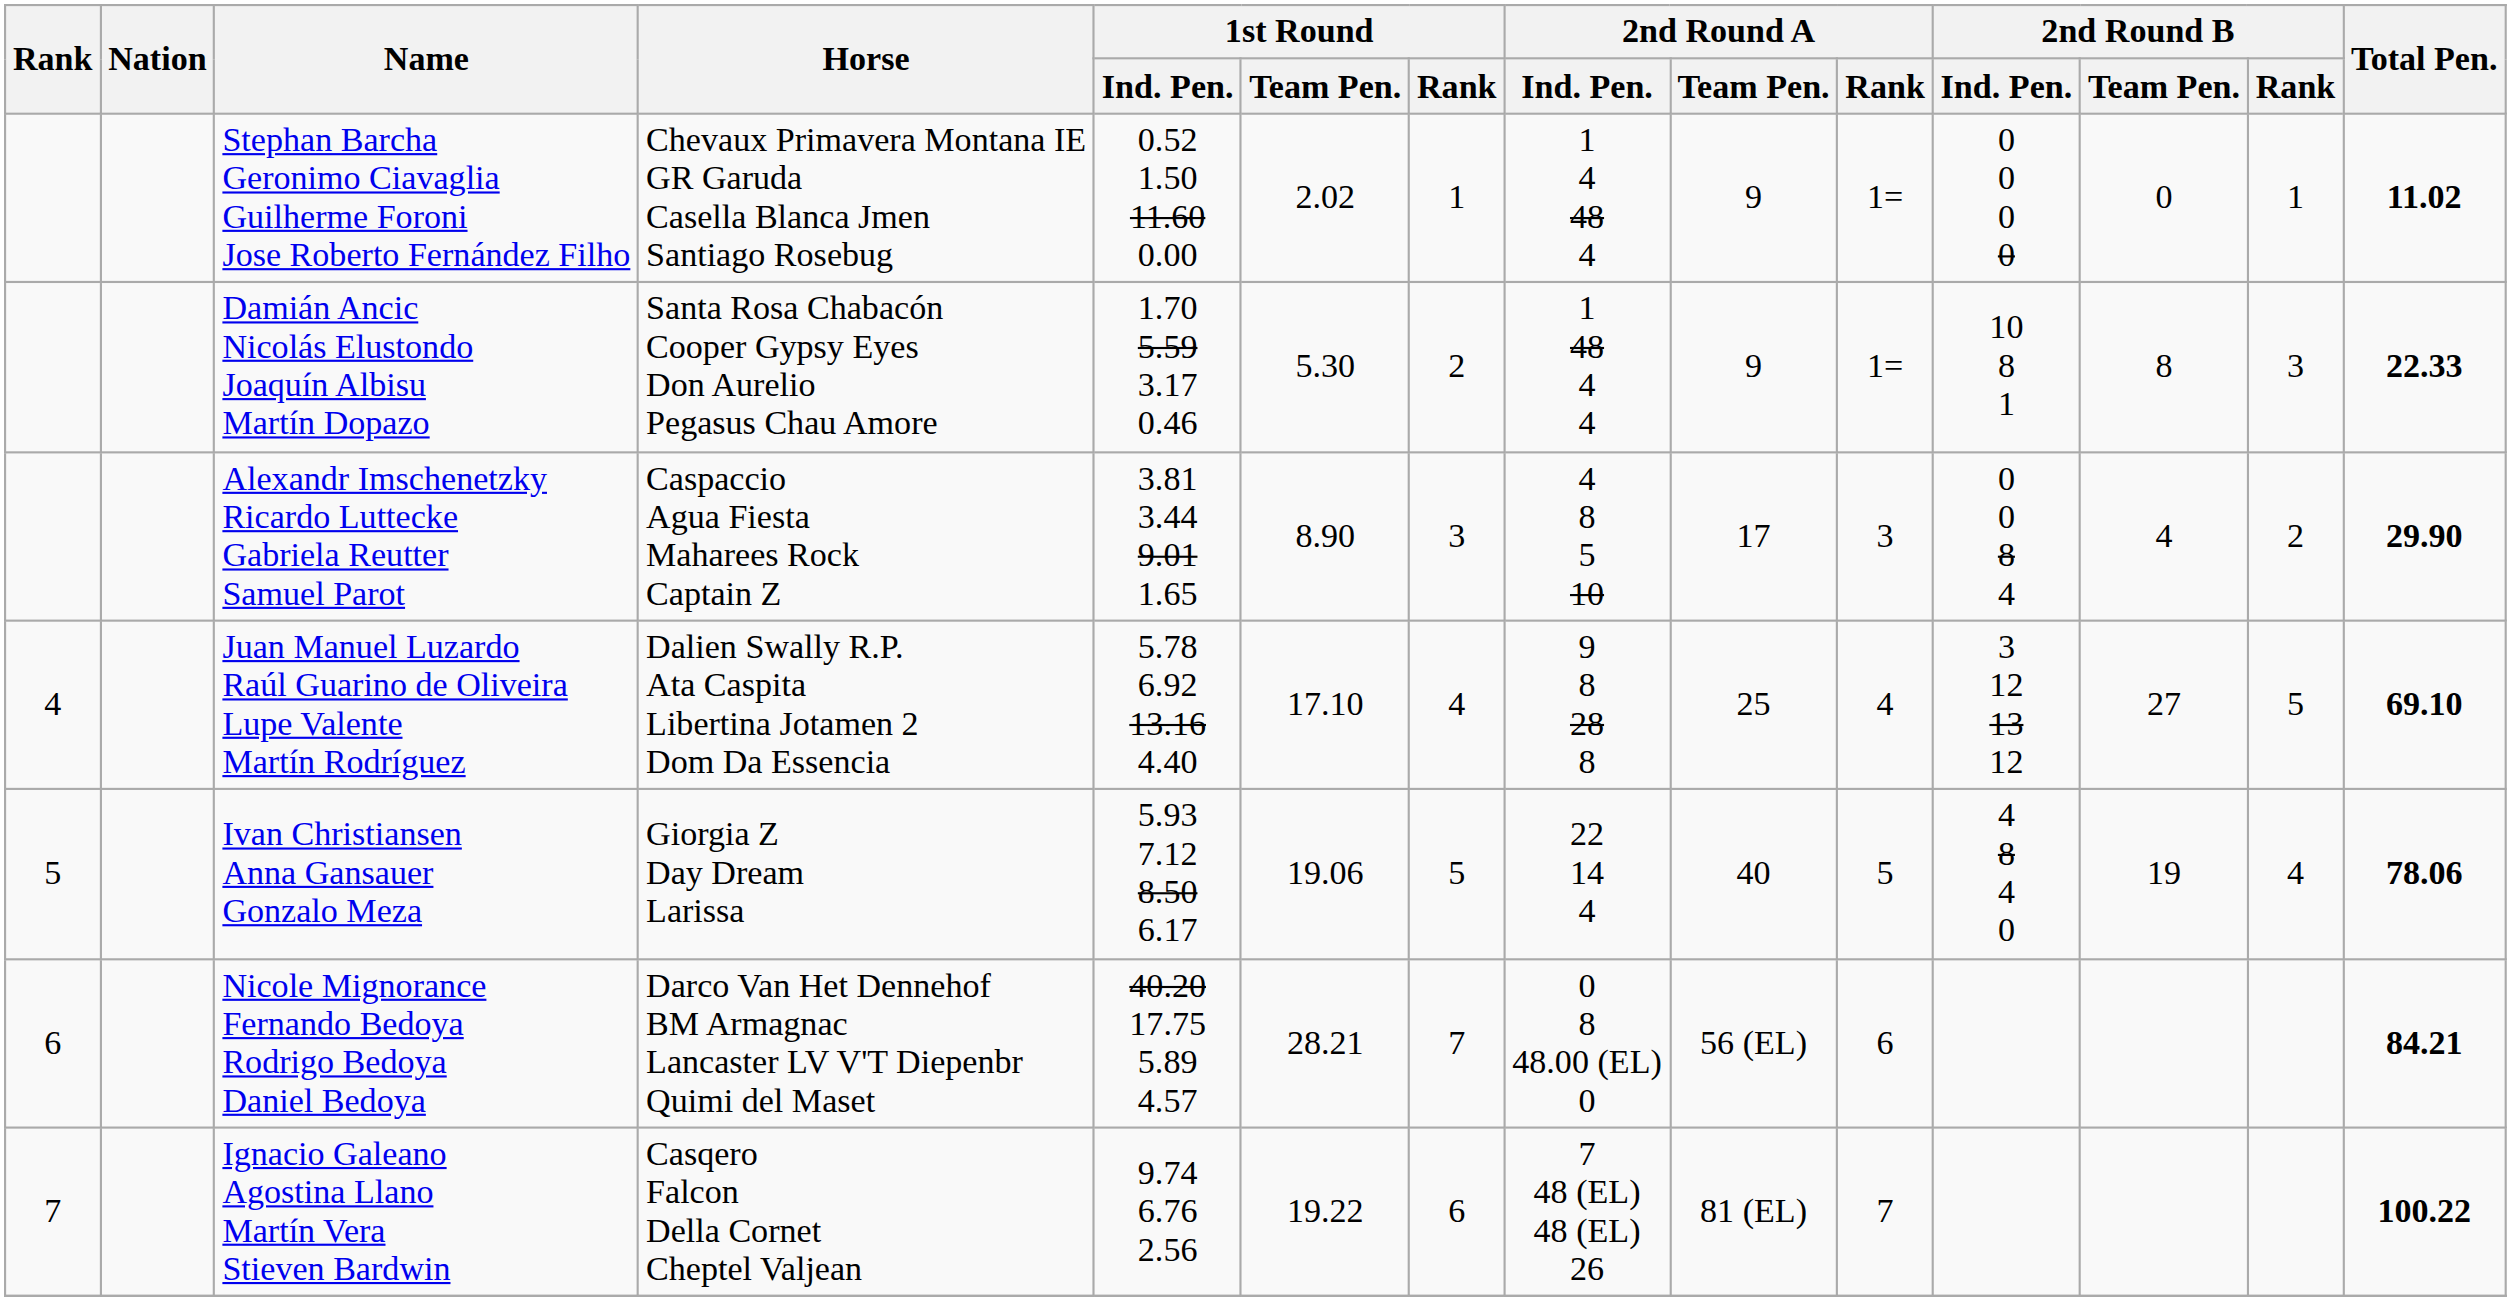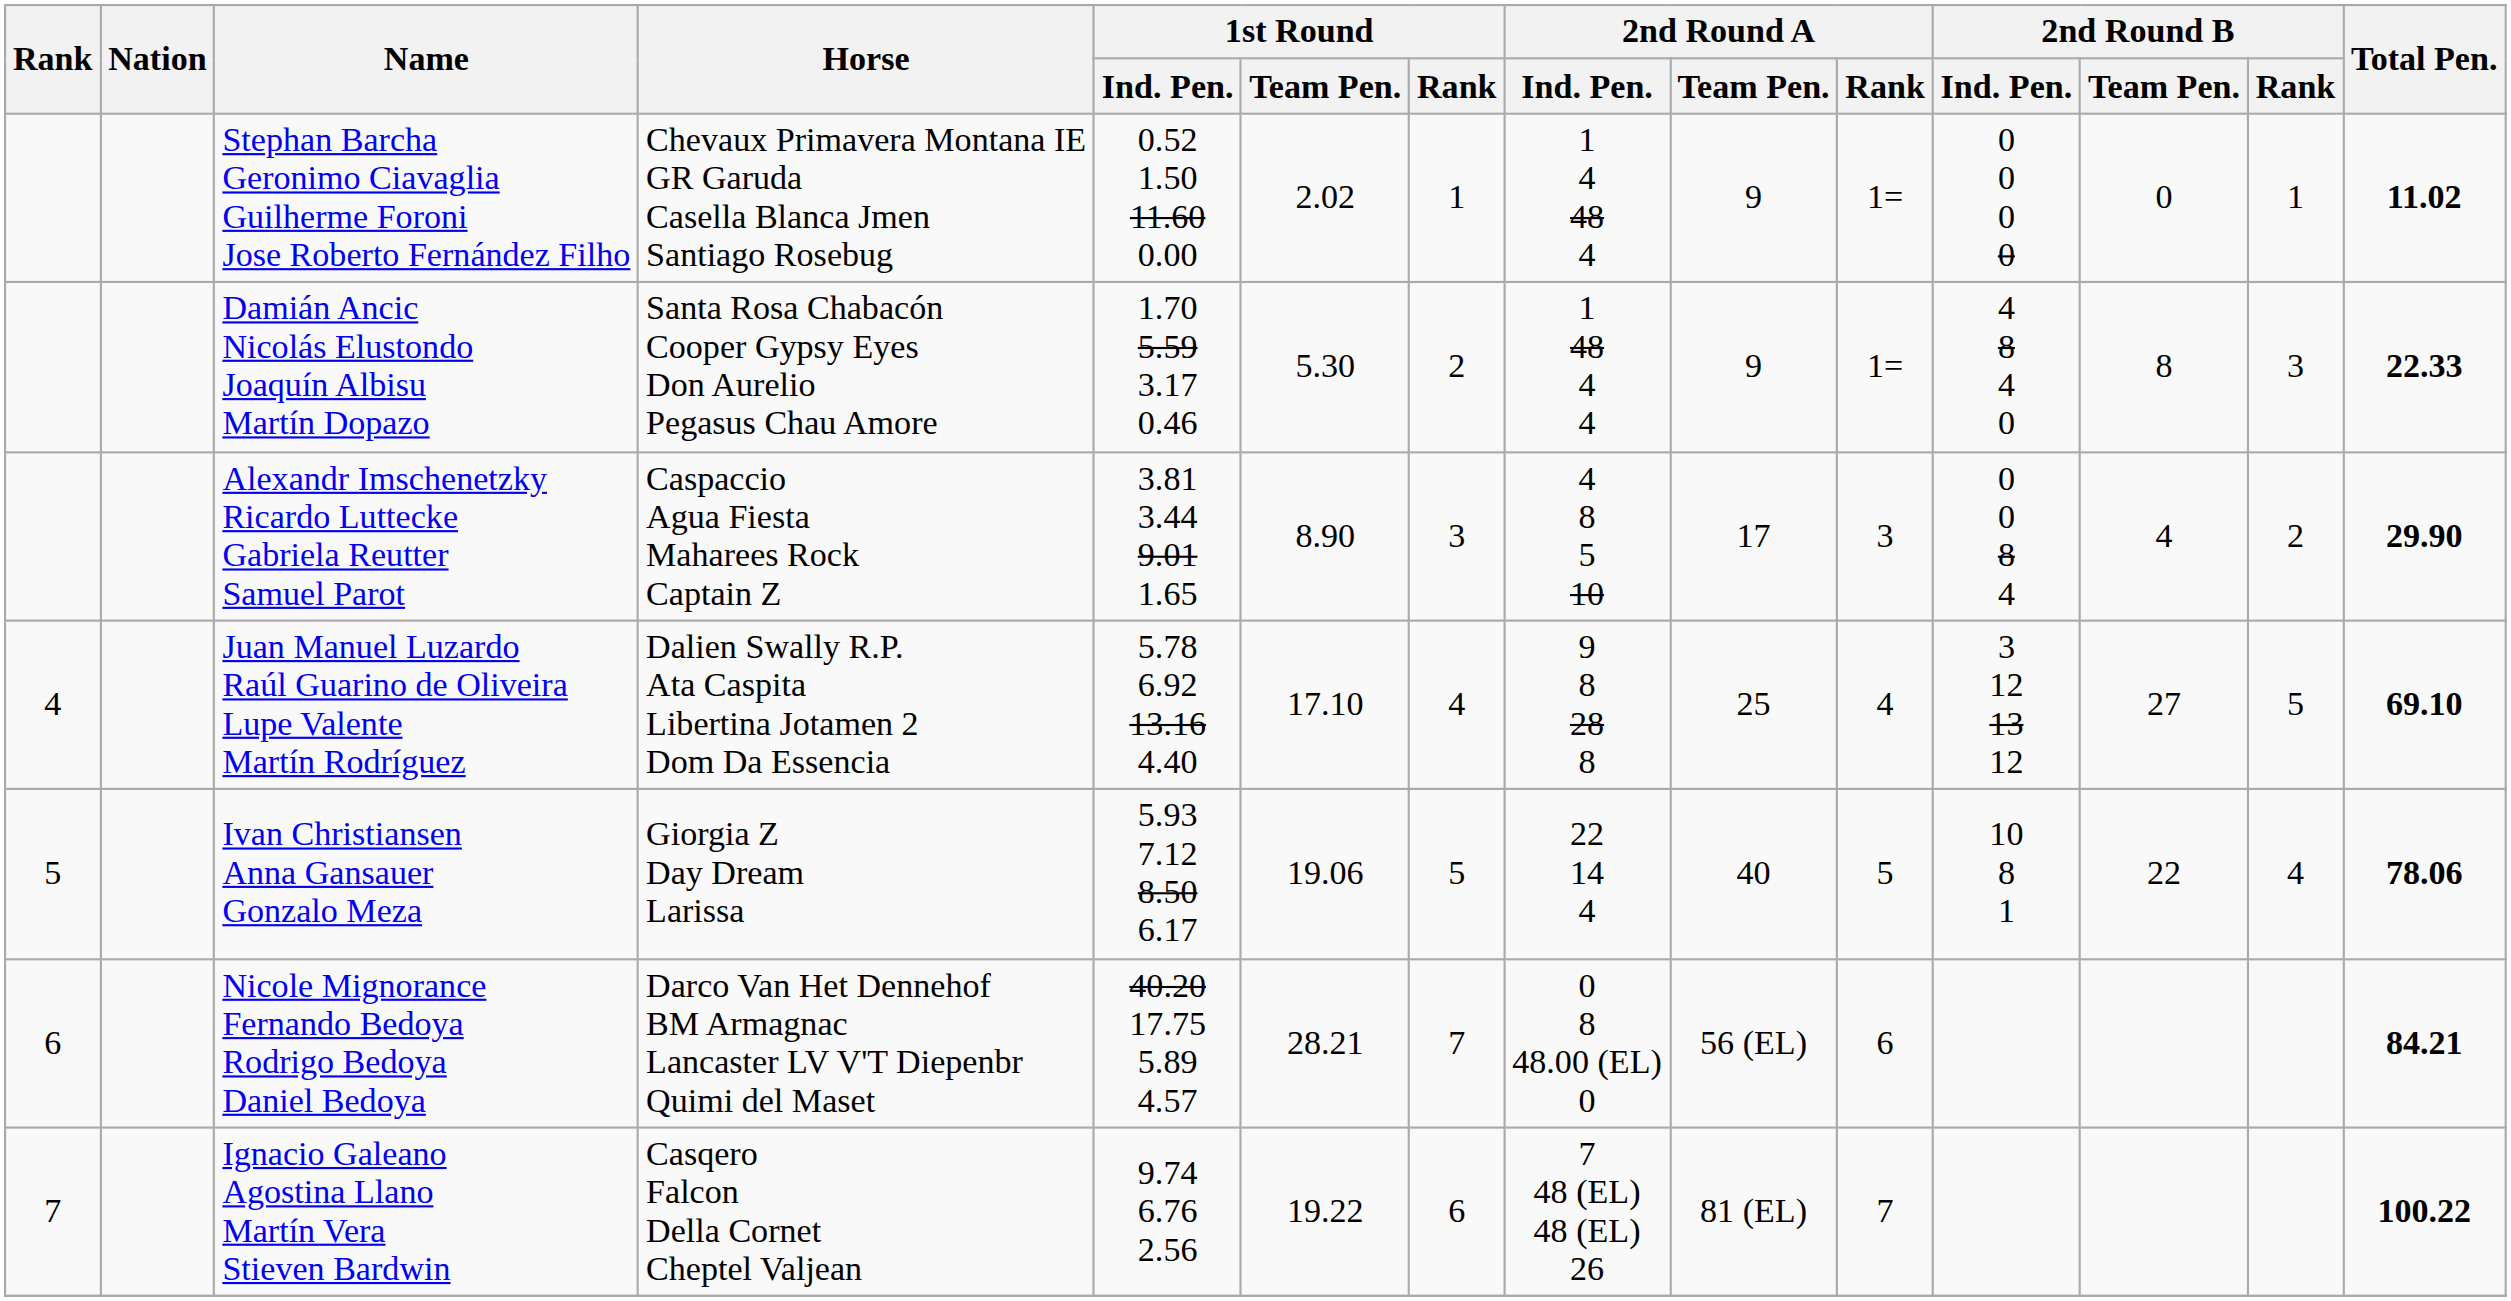Damián Ancic Nicolás Elustondo Joaquín Albisu Martín Dopazo | 2nd Round B / Ind. Pen.: 10 8 1 -> 4 8 4 0
Ivan Christiansen Anna Gansauer Gonzalo Meza | 2nd Round B / Ind. Pen.: 4 8 4 0 -> 10 8 1
Ivan Christiansen Anna Gansauer Gonzalo Meza | 2nd Round B / Team Pen.: 19 -> 22
